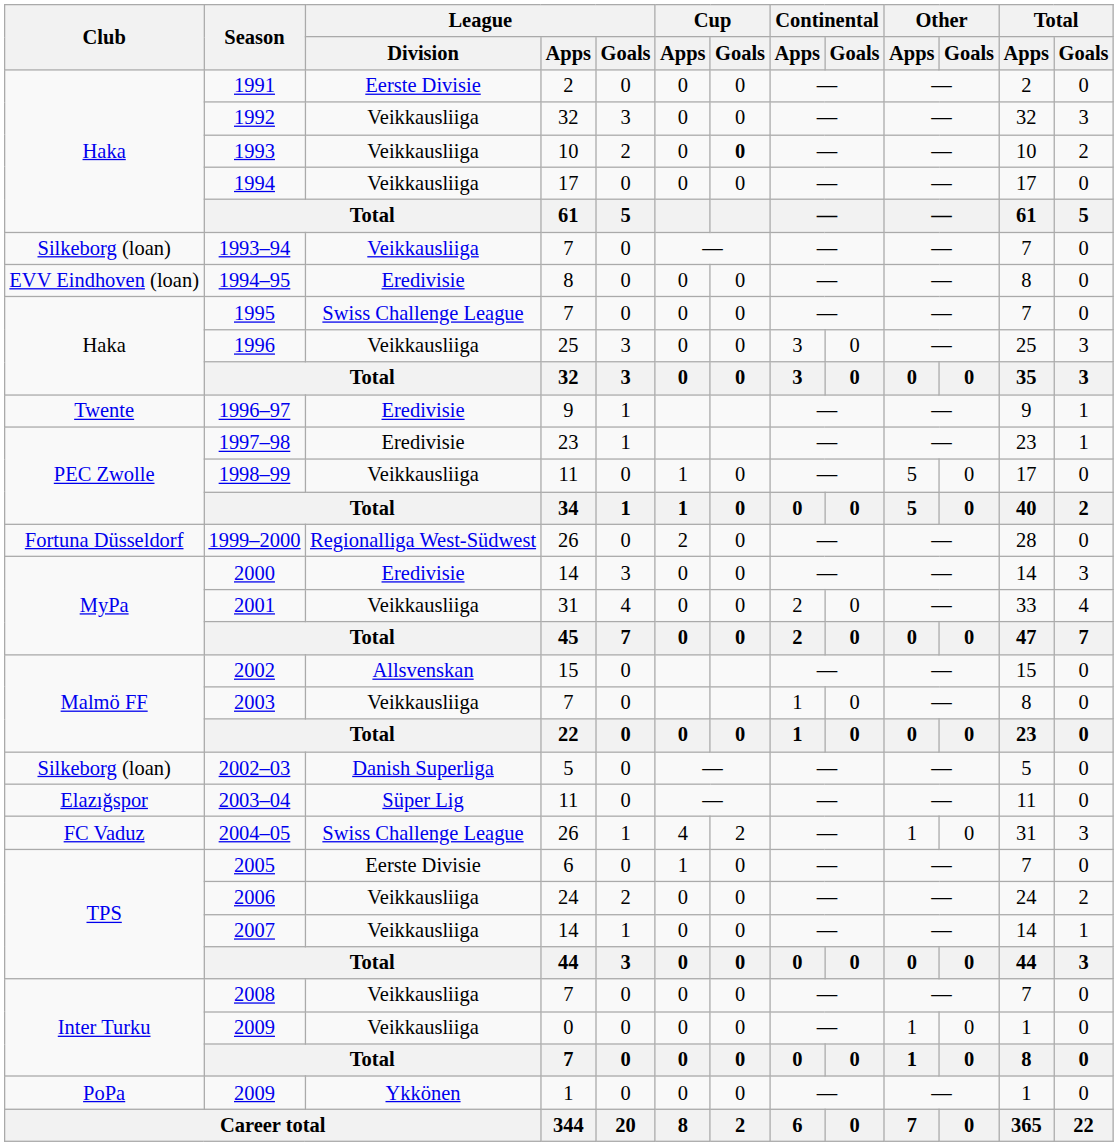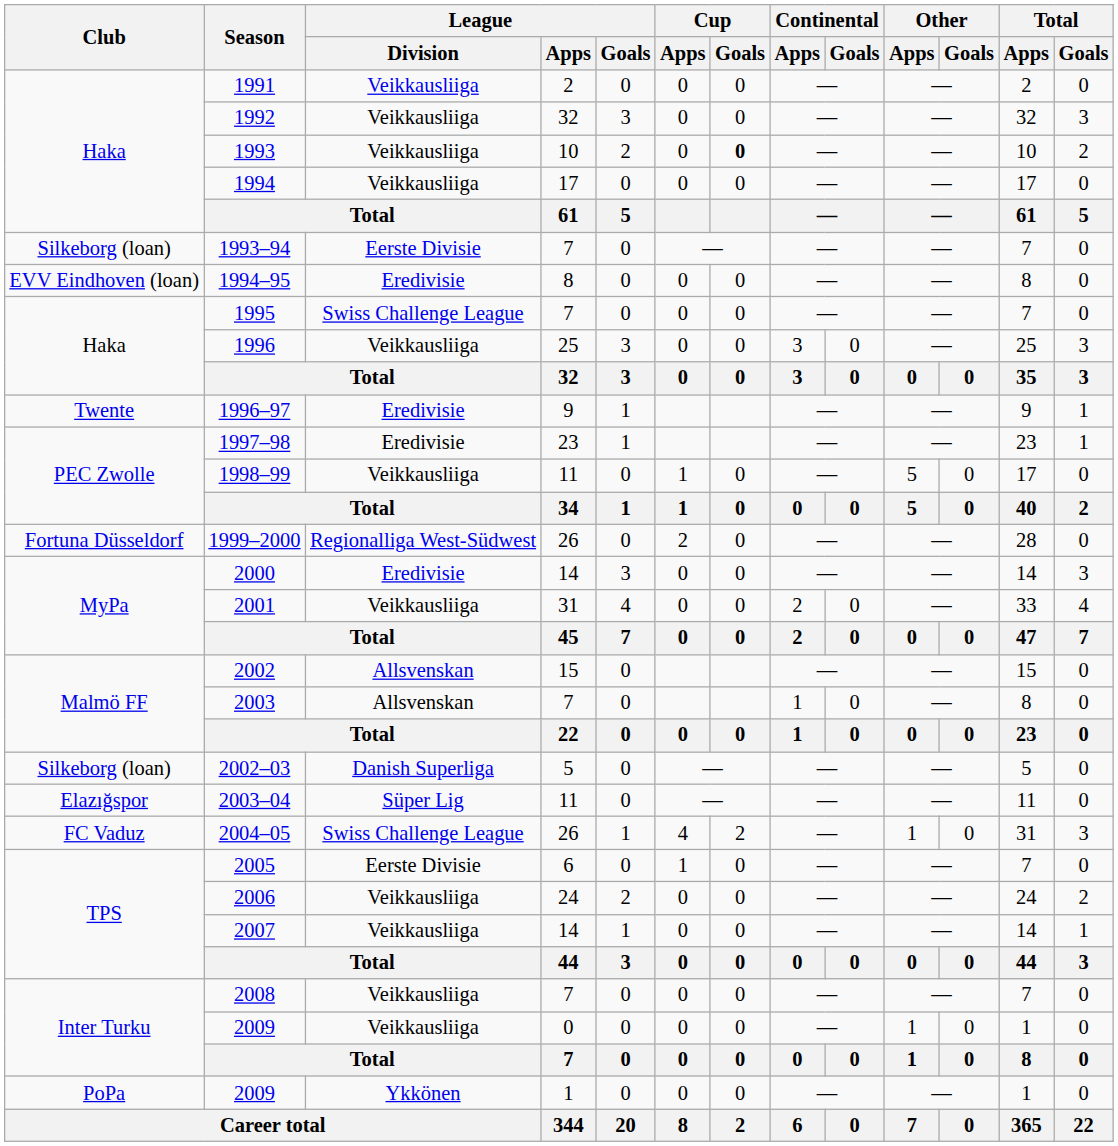1991 | League / Division: Eerste Divisie -> Veikkausliiga
1993–94 | League / Division: Veikkausliiga -> Eerste Divisie
2003 | League / Division: Veikkausliiga -> Allsvenskan
